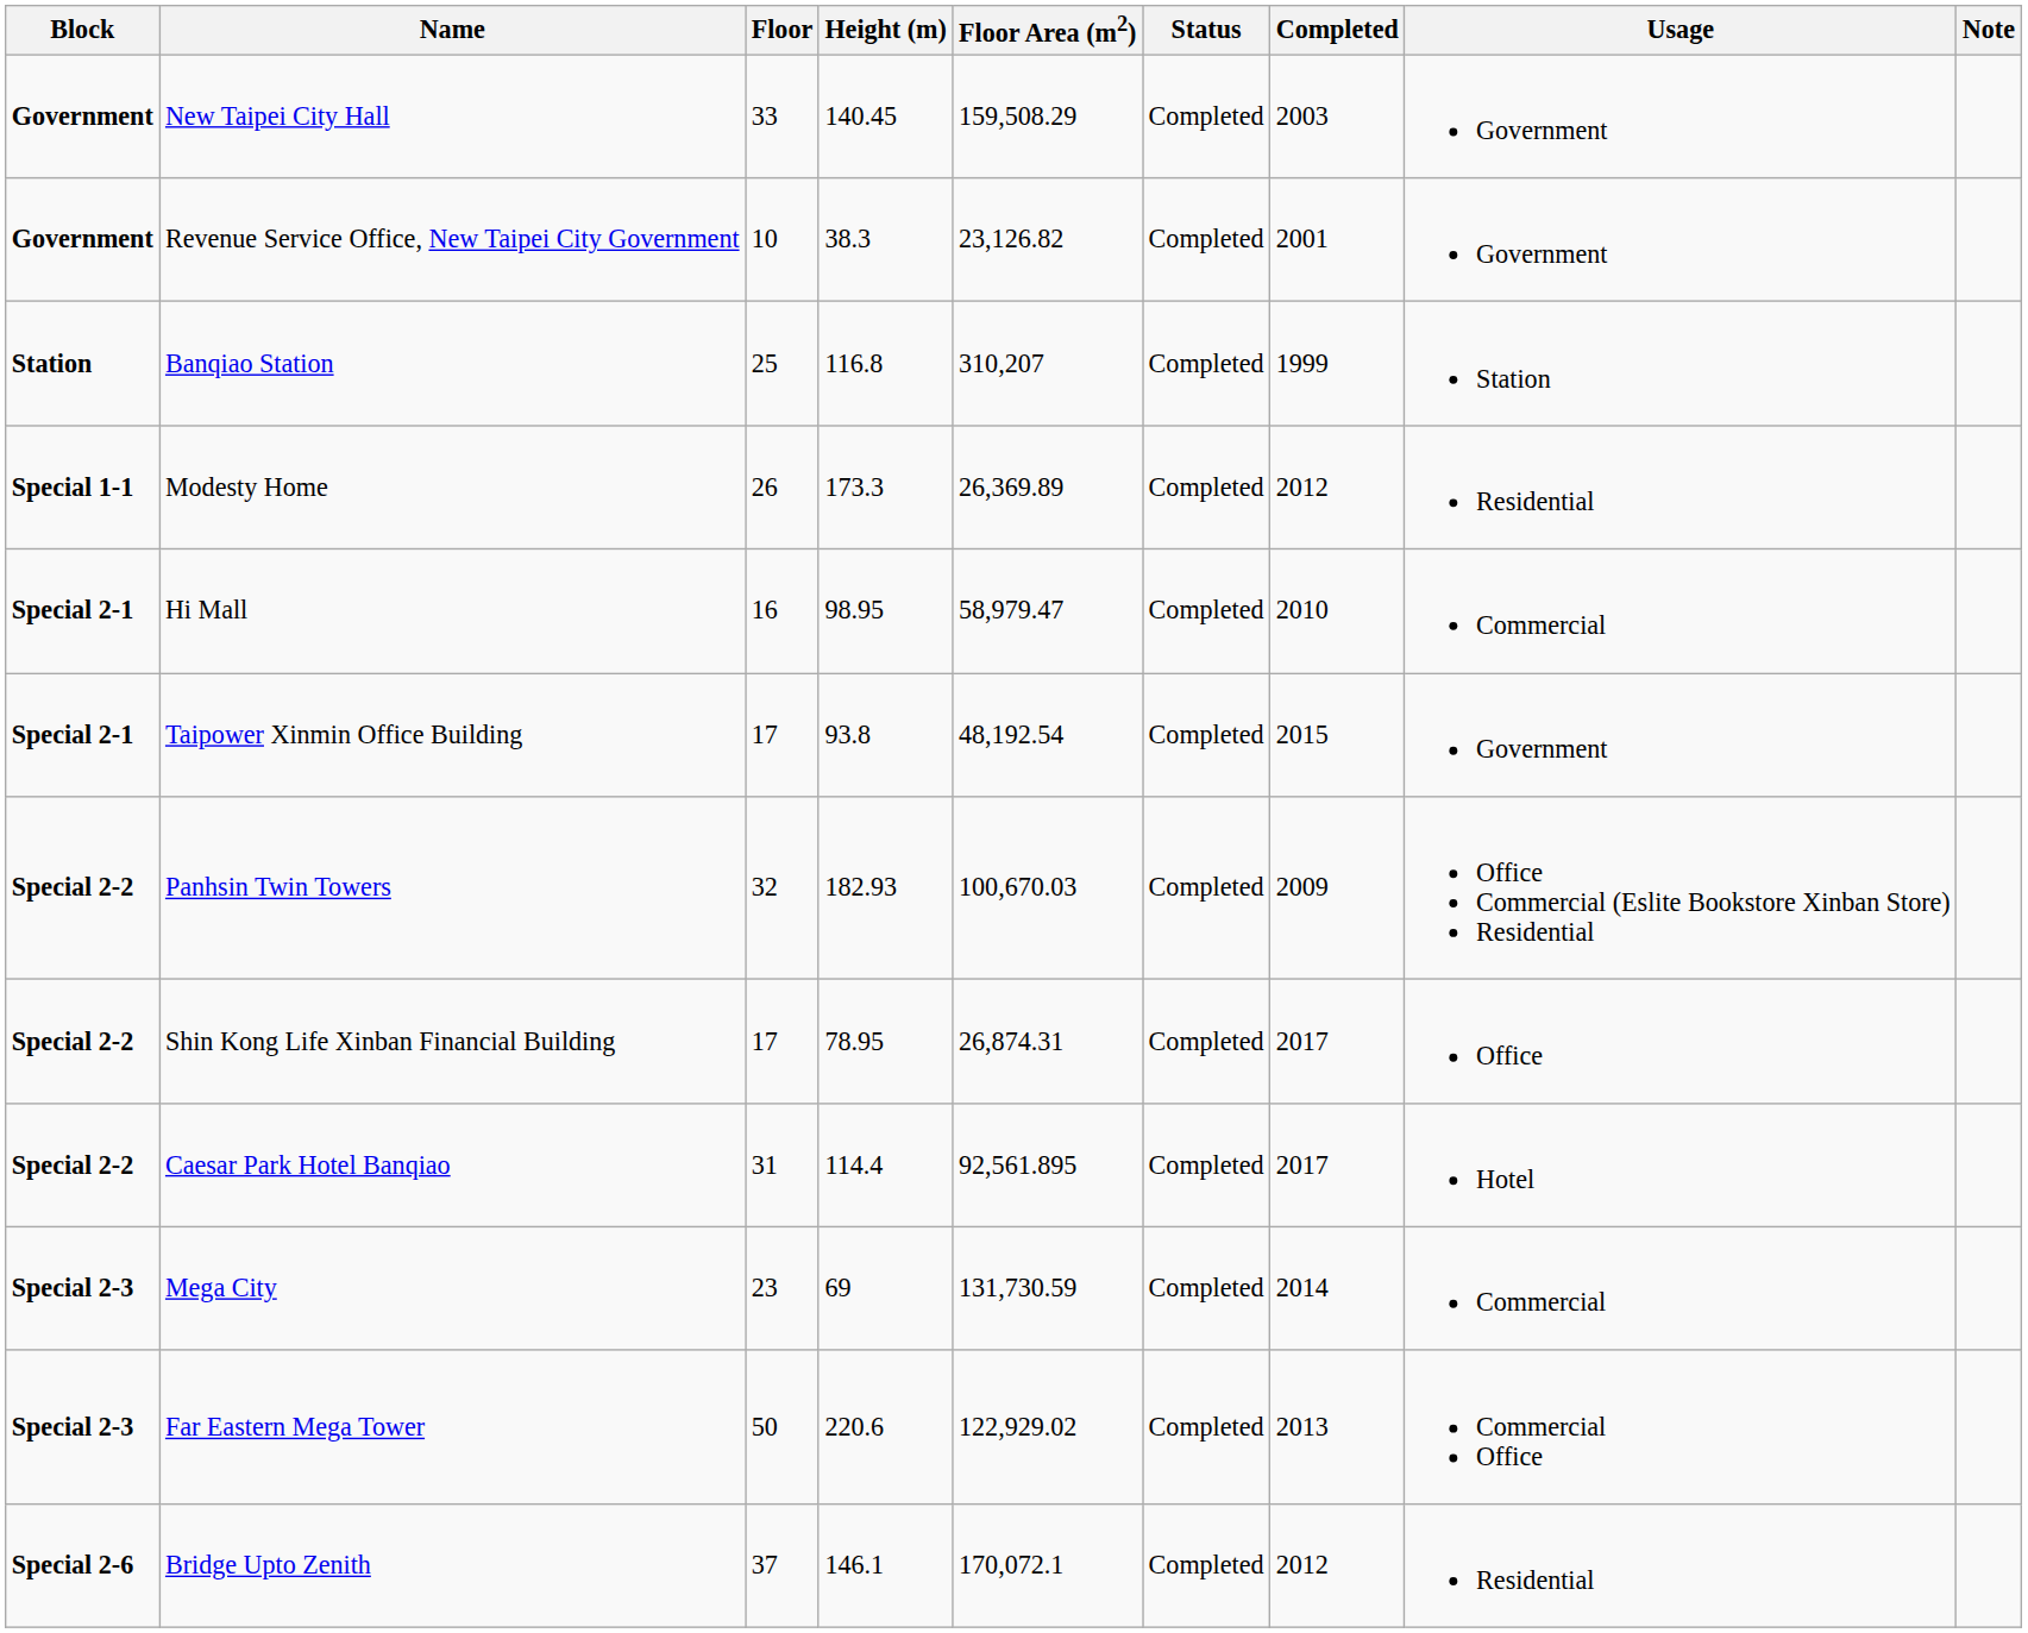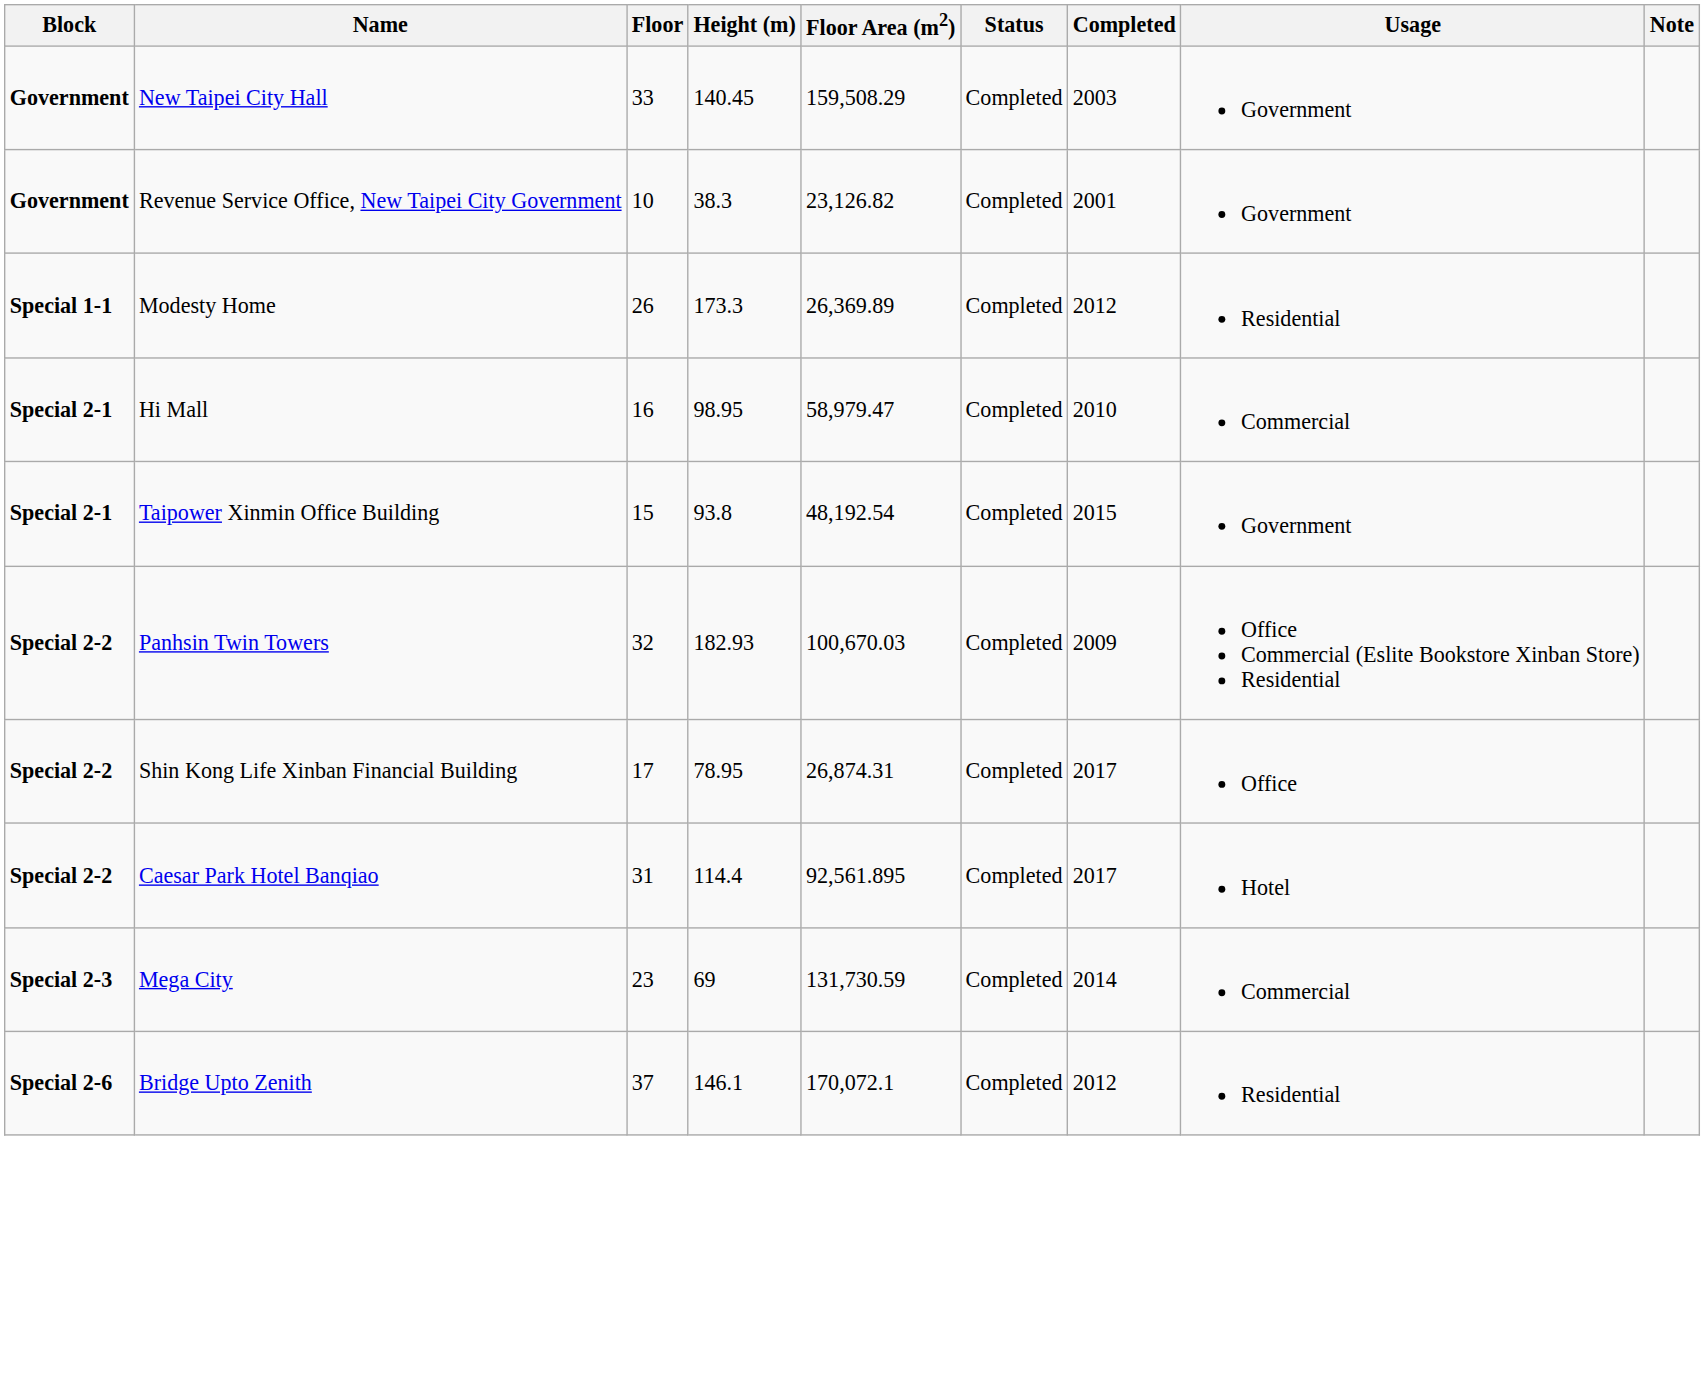- row: Station | Banqiao Station | 25 | 116.8 | 310,207 | Completed | 1999 | Station
Taipower Xinmin Office Building | Floor: 17 -> 15
- row: Special 2-3 | Far Eastern Mega Tower | 50 | 220.6 | 122,929.02 | Completed | 2013 | Commercial Office
